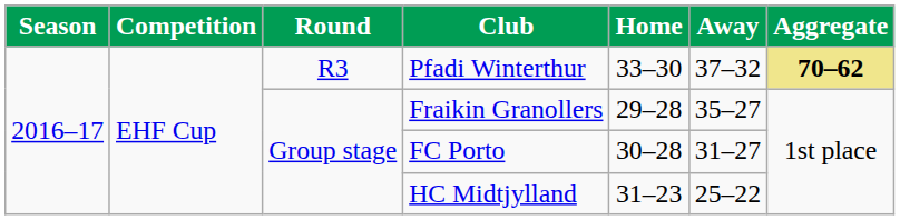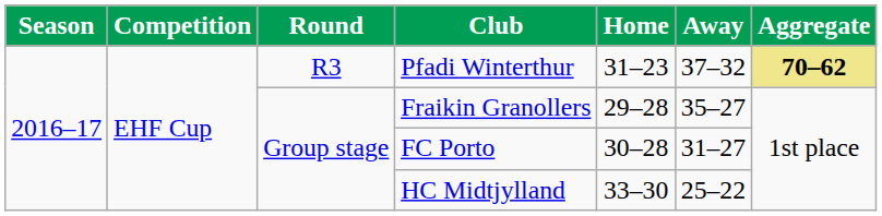Pfadi Winterthur | Home: 33–30 -> 31–23
HC Midtjylland | Home: 31–23 -> 33–30
